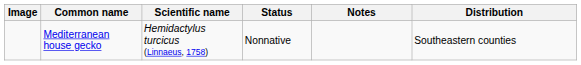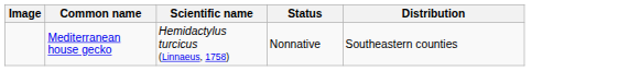- column: Notes
